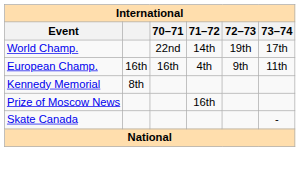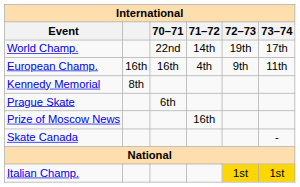+ row: Prague Skate | 6th
+ row: Italian Champ. | 1st | 1st
